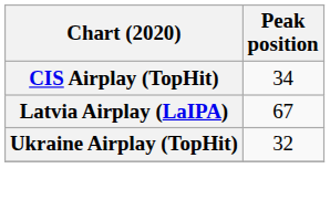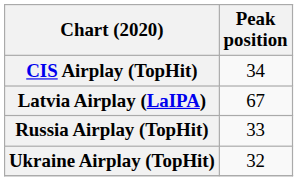+ row: Russia Airplay (TopHit) | 33
